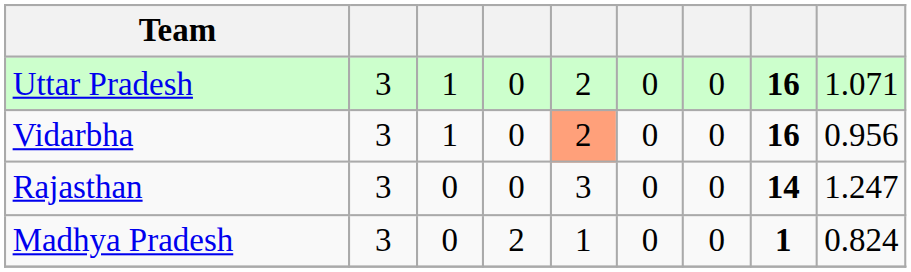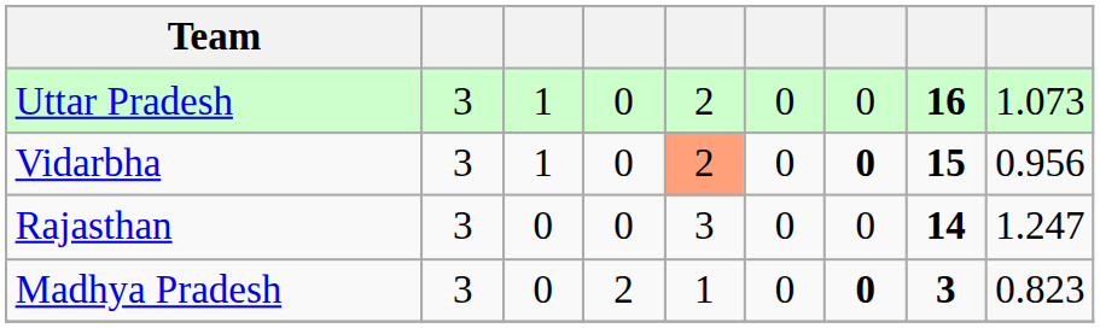Uttar Pradesh | column 9: 1.071 -> 1.073
Vidarbha | column 7: normal -> bold
Vidarbha | column 8: 16 -> 15
Madhya Pradesh | column 7: normal -> bold
Madhya Pradesh | column 8: 1 -> 3
Madhya Pradesh | column 9: 0.824 -> 0.823
